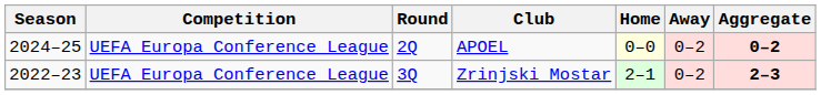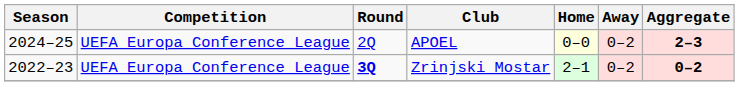APOEL | Aggregate: 0–2 -> 2–3
Zrinjski Mostar | Round: normal -> bold
Zrinjski Mostar | Aggregate: 2–3 -> 0–2
